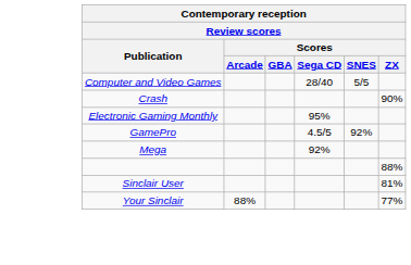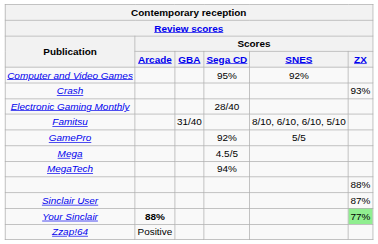Computer and Video Games | Scores / Sega CD: 28/40 -> 95%
Computer and Video Games | Scores / SNES: 5/5 -> 92%
Crash | Scores / ZX: 90% -> 93%
Electronic Gaming Monthly | Scores / Sega CD: 95% -> 28/40
+ row: Famitsu | 31/40 | 8/10, 6/10, 6/10, 5/10
GamePro | Scores / Sega CD: 4.5/5 -> 92%
GamePro | Scores / SNES: 92% -> 5/5
Mega | Scores / Sega CD: 92% -> 4.5/5
+ row: MegaTech | 94%
Sinclair User | Scores / ZX: 81% -> 87%
Your Sinclair | Scores / Arcade: normal -> bold
Your Sinclair | Scores / ZX: no background -> lightgreen background
+ row: Zzap!64 | Positive
